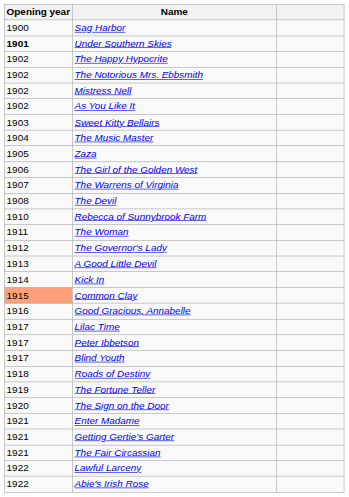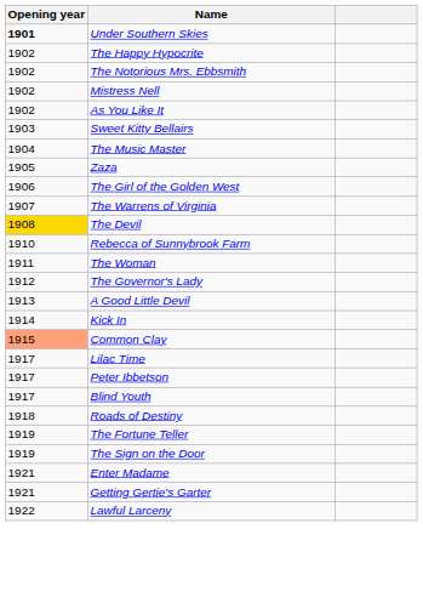- row: 1900 | Sag Harbor
The Devil | Opening year: no background -> gold background
- row: 1916 | Good Gracious, Annabelle
The Sign on the Door | Opening year: 1920 -> 1919
- row: 1921 | The Fair Circassian
- row: 1922 | Abie's Irish Rose
